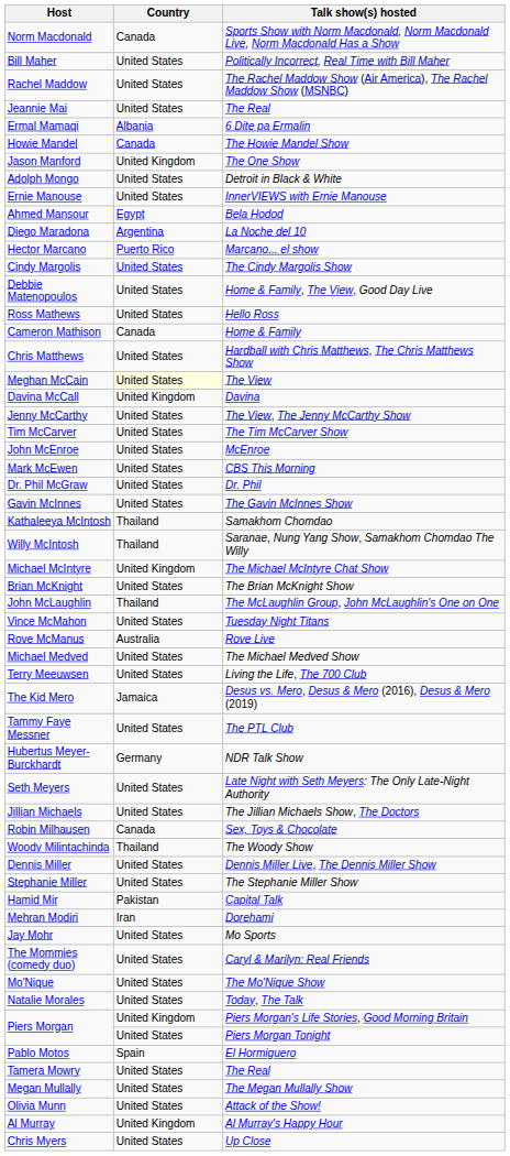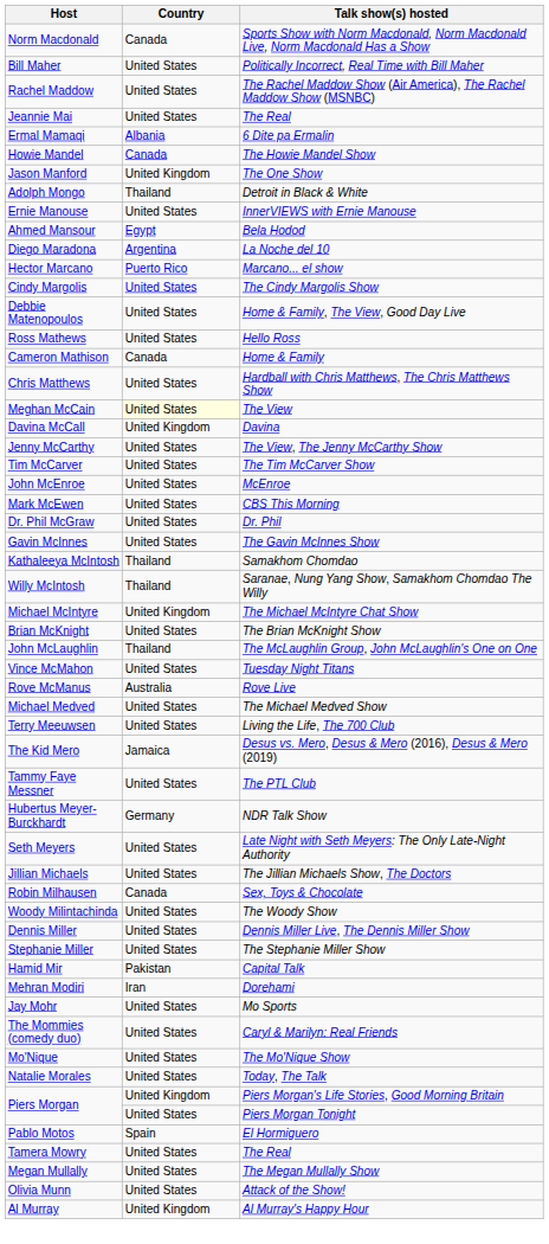Adolph Mongo | Country: United States -> Thailand
Woody Milintachinda | Country: Thailand -> United States
- row: Chris Myers | United States | Up Close
